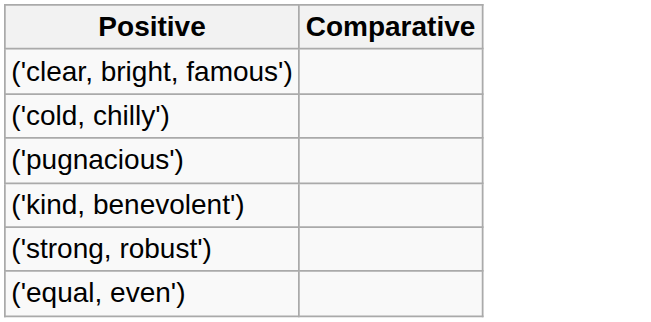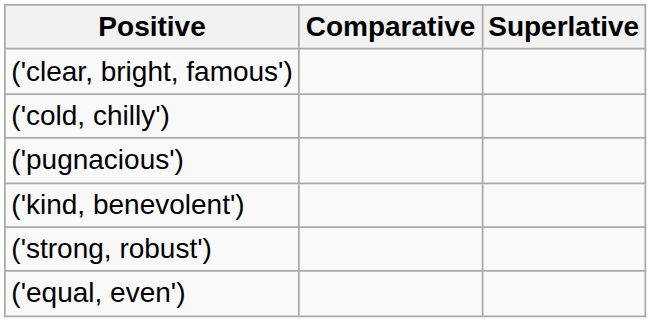+ column: Superlative
